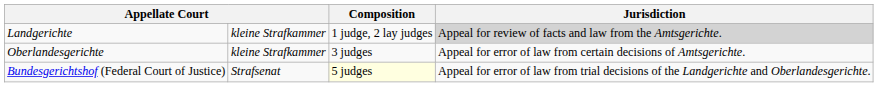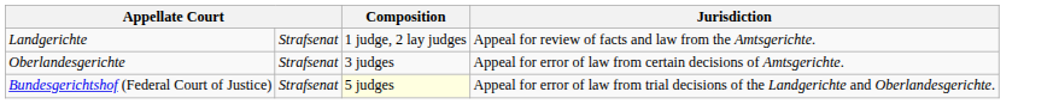Landgerichte | column 2: kleine Strafkammer -> Strafsenat
Landgerichte | Jurisdiction: lightgrey background -> no background
Oberlandesgerichte | column 2: kleine Strafkammer -> Strafsenat
